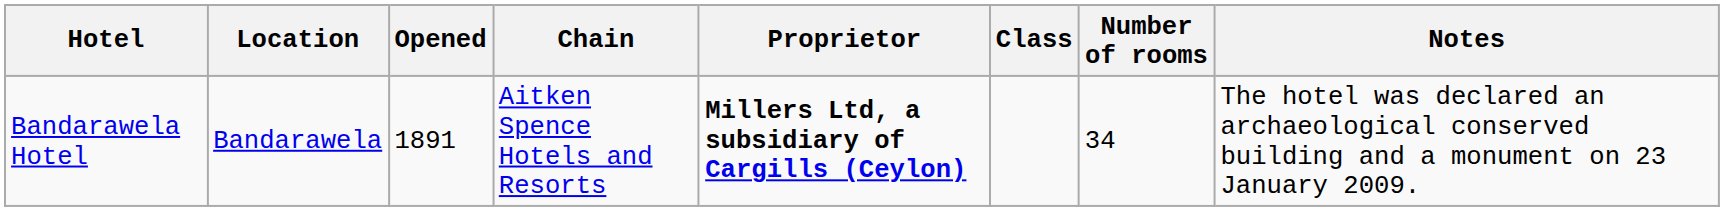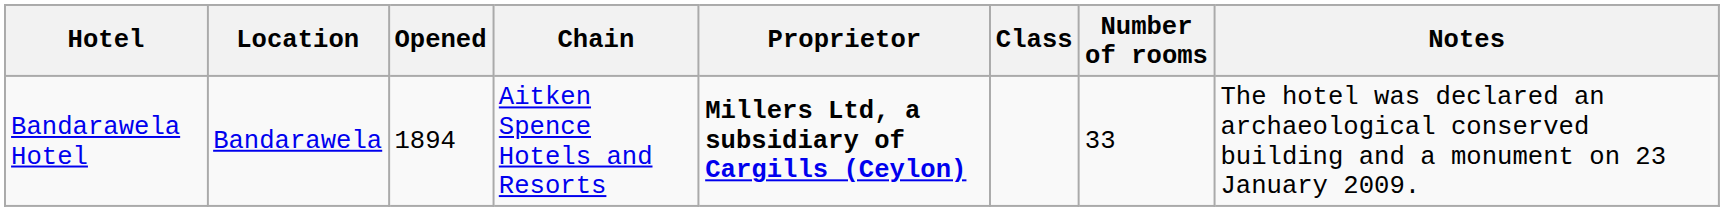Bandarawela Hotel | Opened: 1891 -> 1894
Bandarawela Hotel | Number of rooms: 34 -> 33
